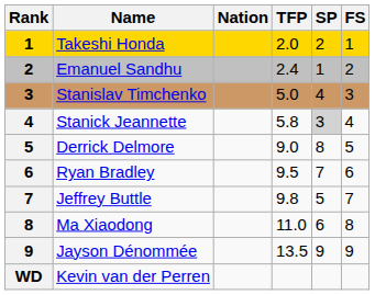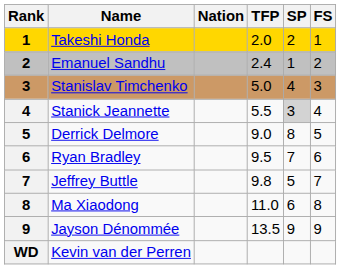Stanick Jeannette | TFP: 5.8 -> 5.5
